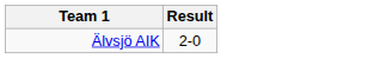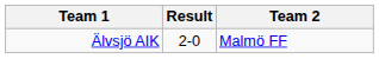+ column: Team 2 | Malmö FF
